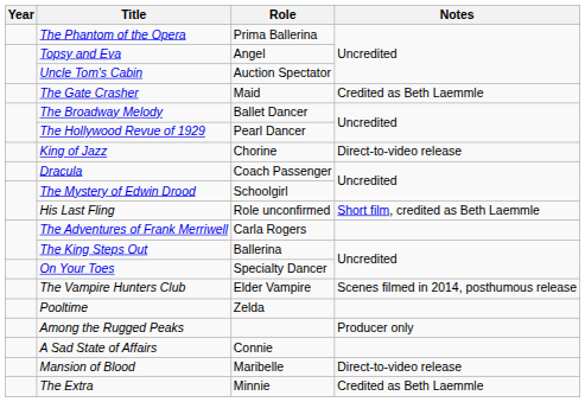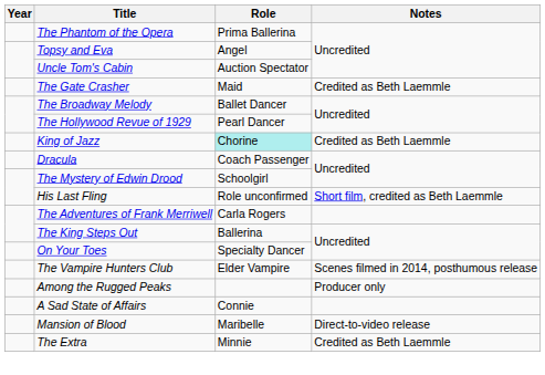King of Jazz | Role: no background -> paleturquoise background
King of Jazz | Notes: Direct-to-video release -> Credited as Beth Laemmle
- row: Pooltime | Zelda
